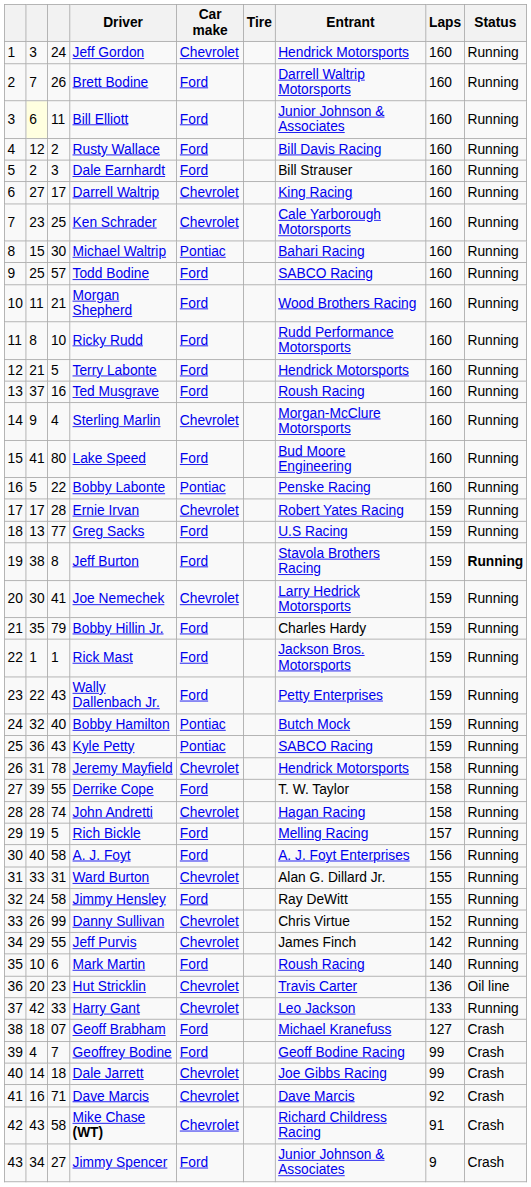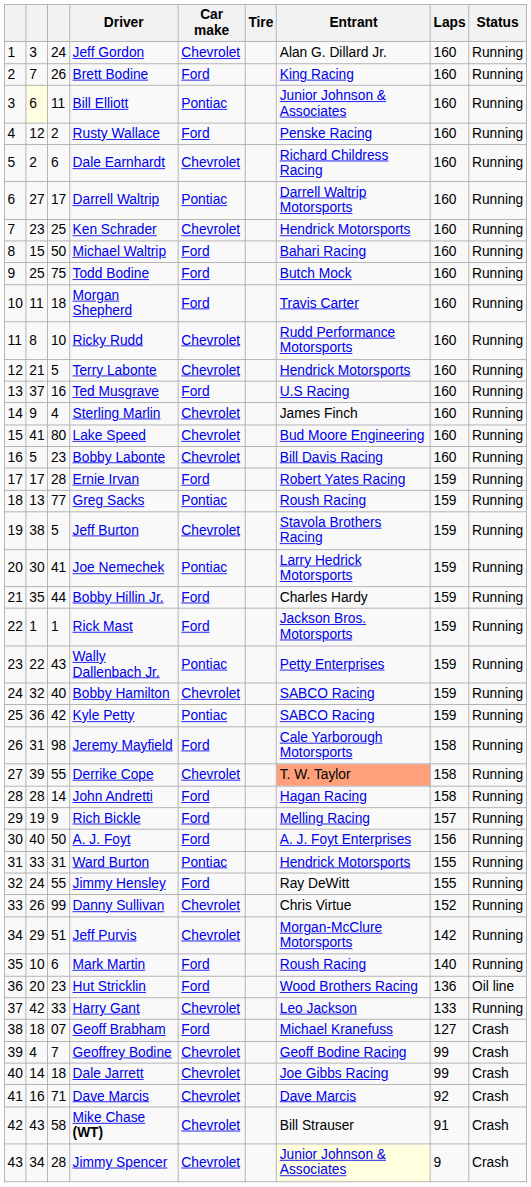Jeff Gordon | Entrant: Hendrick Motorsports -> Alan G. Dillard Jr.
Brett Bodine | Entrant: Darrell Waltrip Motorsports -> King Racing
Bill Elliott | Car make: Ford -> Pontiac
Rusty Wallace | Entrant: Bill Davis Racing -> Penske Racing
Dale Earnhardt | column 3: 3 -> 6
Dale Earnhardt | Car make: Ford -> Chevrolet
Dale Earnhardt | Entrant: Bill Strauser -> Richard Childress Racing
Darrell Waltrip | Car make: Chevrolet -> Pontiac
Darrell Waltrip | Entrant: King Racing -> Darrell Waltrip Motorsports
Ken Schrader | Entrant: Cale Yarborough Motorsports -> Hendrick Motorsports
Michael Waltrip | column 3: 30 -> 50
Michael Waltrip | Car make: Pontiac -> Ford
Todd Bodine | column 3: 57 -> 75
Todd Bodine | Entrant: SABCO Racing -> Butch Mock
Morgan Shepherd | column 3: 21 -> 18
Morgan Shepherd | Entrant: Wood Brothers Racing -> Travis Carter
Ricky Rudd | Car make: Ford -> Chevrolet
Terry Labonte | Car make: Ford -> Chevrolet
Ted Musgrave | Entrant: Roush Racing -> U.S Racing
Sterling Marlin | Entrant: Morgan-McClure Motorsports -> James Finch
Lake Speed | Car make: Ford -> Chevrolet
Bobby Labonte | column 3: 22 -> 23
Bobby Labonte | Car make: Pontiac -> Chevrolet
Bobby Labonte | Entrant: Penske Racing -> Bill Davis Racing
Ernie Irvan | Car make: Chevrolet -> Ford
Greg Sacks | Car make: Ford -> Pontiac
Greg Sacks | Entrant: U.S Racing -> Roush Racing
Jeff Burton | column 3: 8 -> 5
Jeff Burton | Car make: Ford -> Chevrolet
Jeff Burton | Status: bold -> normal
Joe Nemechek | Car make: Chevrolet -> Pontiac
Bobby Hillin Jr. | column 3: 79 -> 44
Wally Dallenbach Jr. | Car make: Ford -> Pontiac
Bobby Hamilton | Car make: Pontiac -> Chevrolet
Bobby Hamilton | Entrant: Butch Mock -> SABCO Racing
Kyle Petty | column 3: 43 -> 42
Jeremy Mayfield | column 3: 78 -> 98
Jeremy Mayfield | Car make: Chevrolet -> Ford
Jeremy Mayfield | Entrant: Hendrick Motorsports -> Cale Yarborough Motorsports
Derrike Cope | Car make: Ford -> Chevrolet
Derrike Cope | Entrant: no background -> lightsalmon background
John Andretti | column 3: 74 -> 14
John Andretti | Car make: Chevrolet -> Ford
Rich Bickle | column 3: 5 -> 9
A. J. Foyt | column 3: 58 -> 50
Ward Burton | Car make: Chevrolet -> Pontiac
Ward Burton | Entrant: Alan G. Dillard Jr. -> Hendrick Motorsports
Jimmy Hensley | column 3: 58 -> 55
Jeff Purvis | column 3: 55 -> 51
Jeff Purvis | Entrant: James Finch -> Morgan-McClure Motorsports
Hut Stricklin | Car make: Chevrolet -> Ford
Hut Stricklin | Entrant: Travis Carter -> Wood Brothers Racing
Geoffrey Bodine | Car make: Ford -> Chevrolet
Mike Chase (WT) | Entrant: Richard Childress Racing -> Bill Strauser
Jimmy Spencer | column 3: 27 -> 28
Jimmy Spencer | Car make: Ford -> Chevrolet
Jimmy Spencer | Entrant: no background -> lightyellow background
